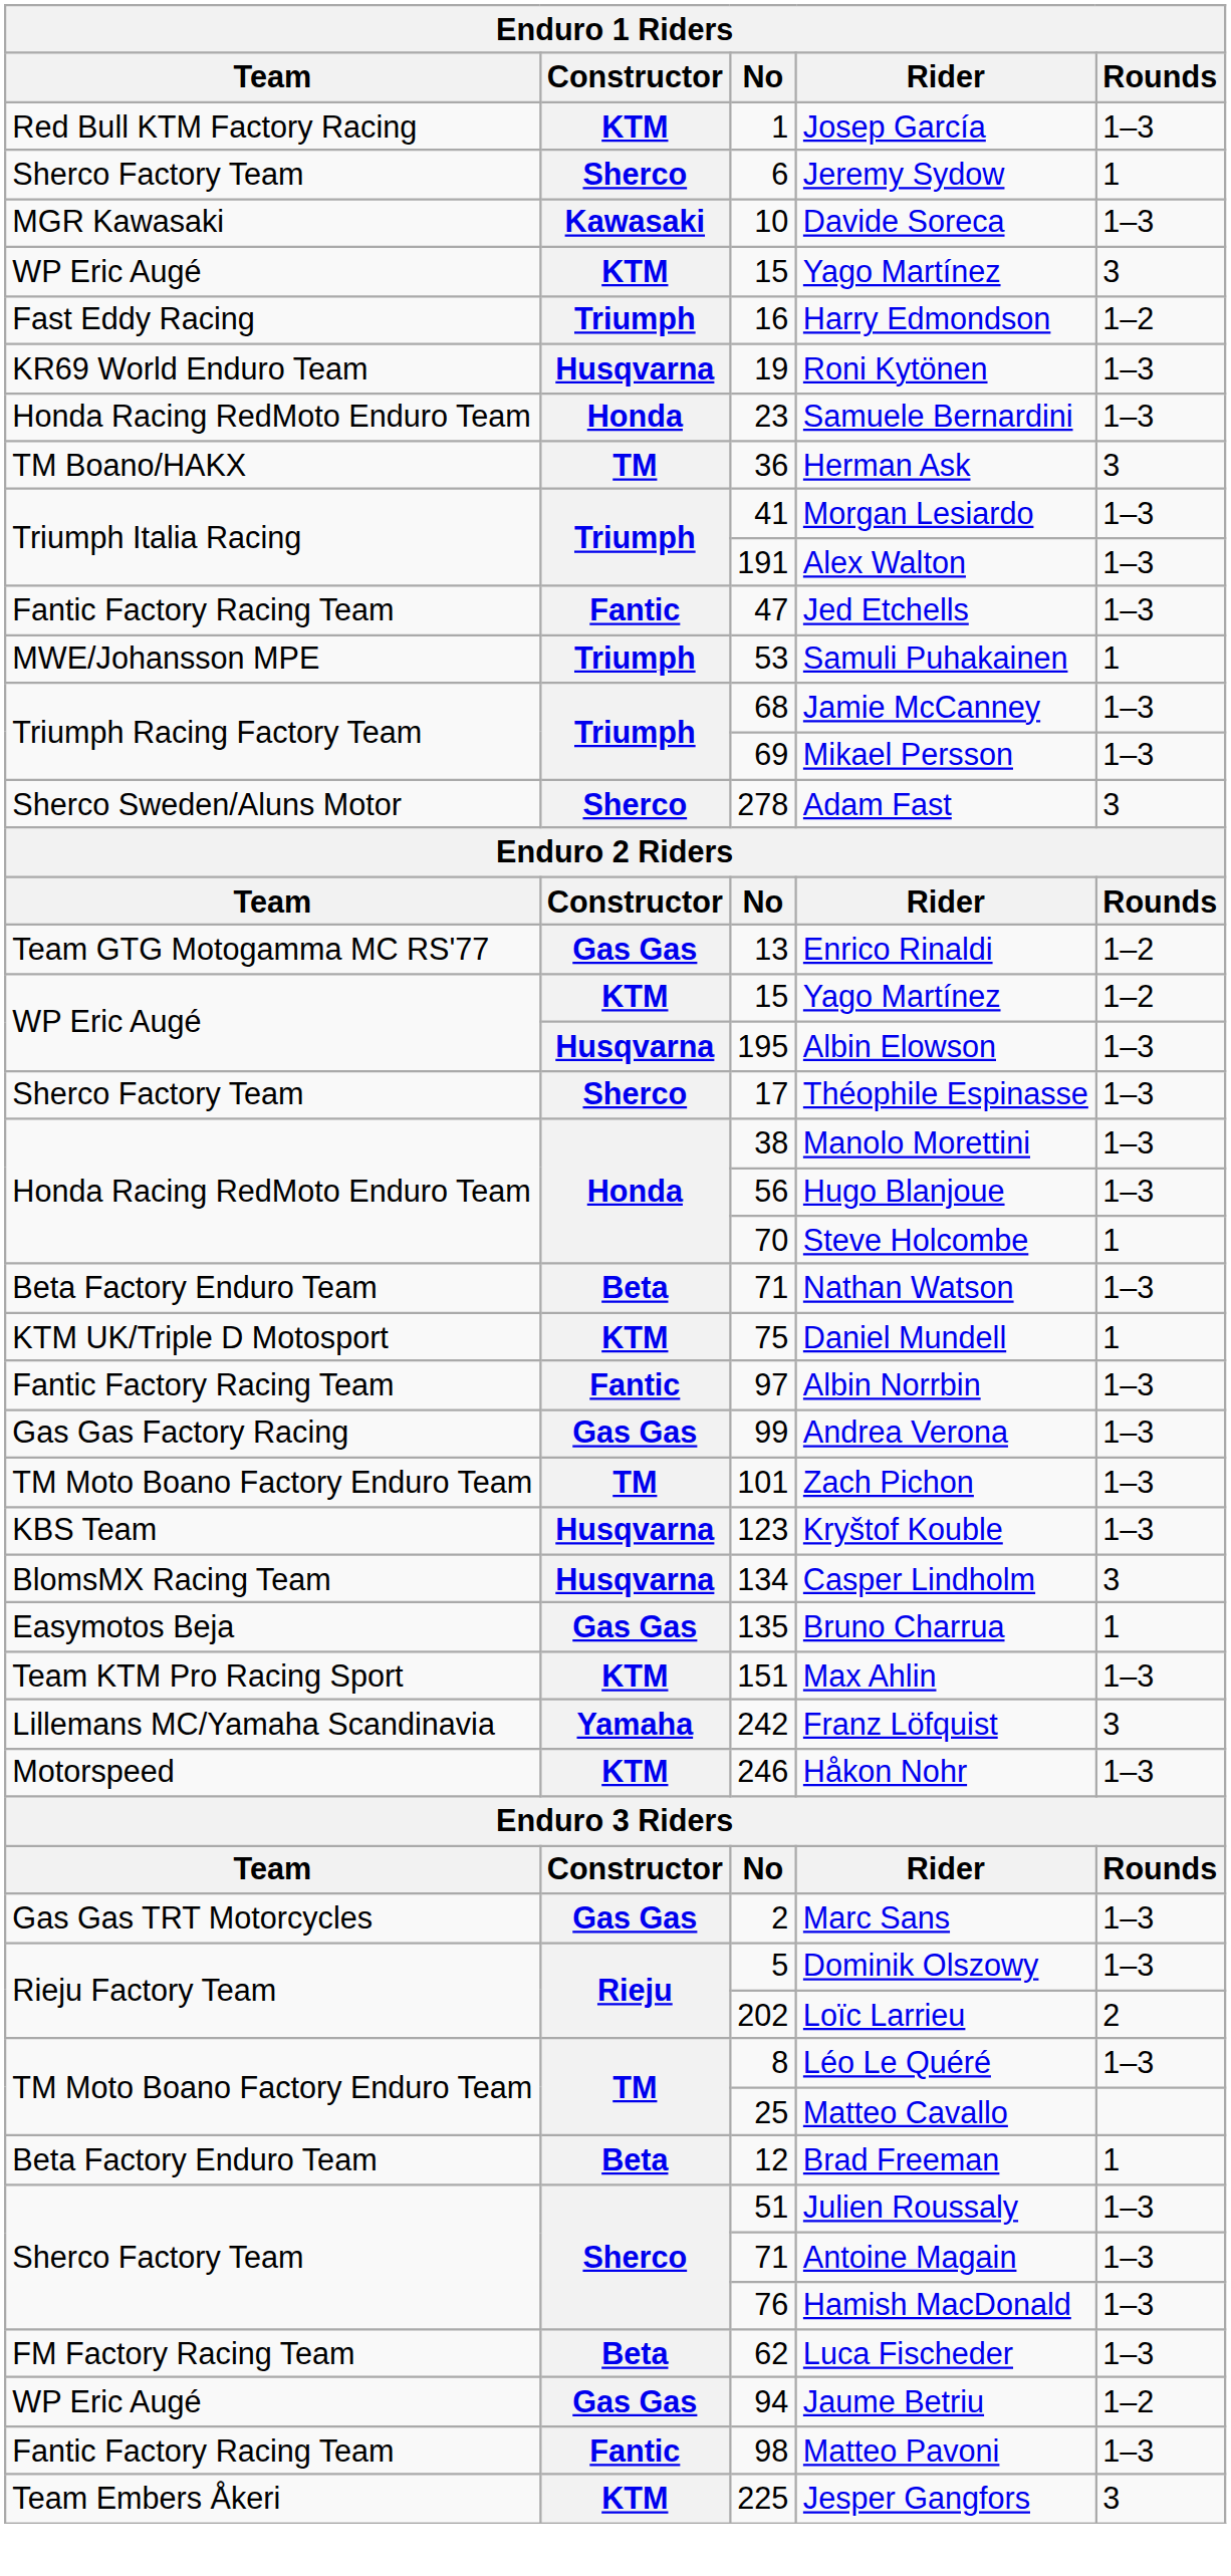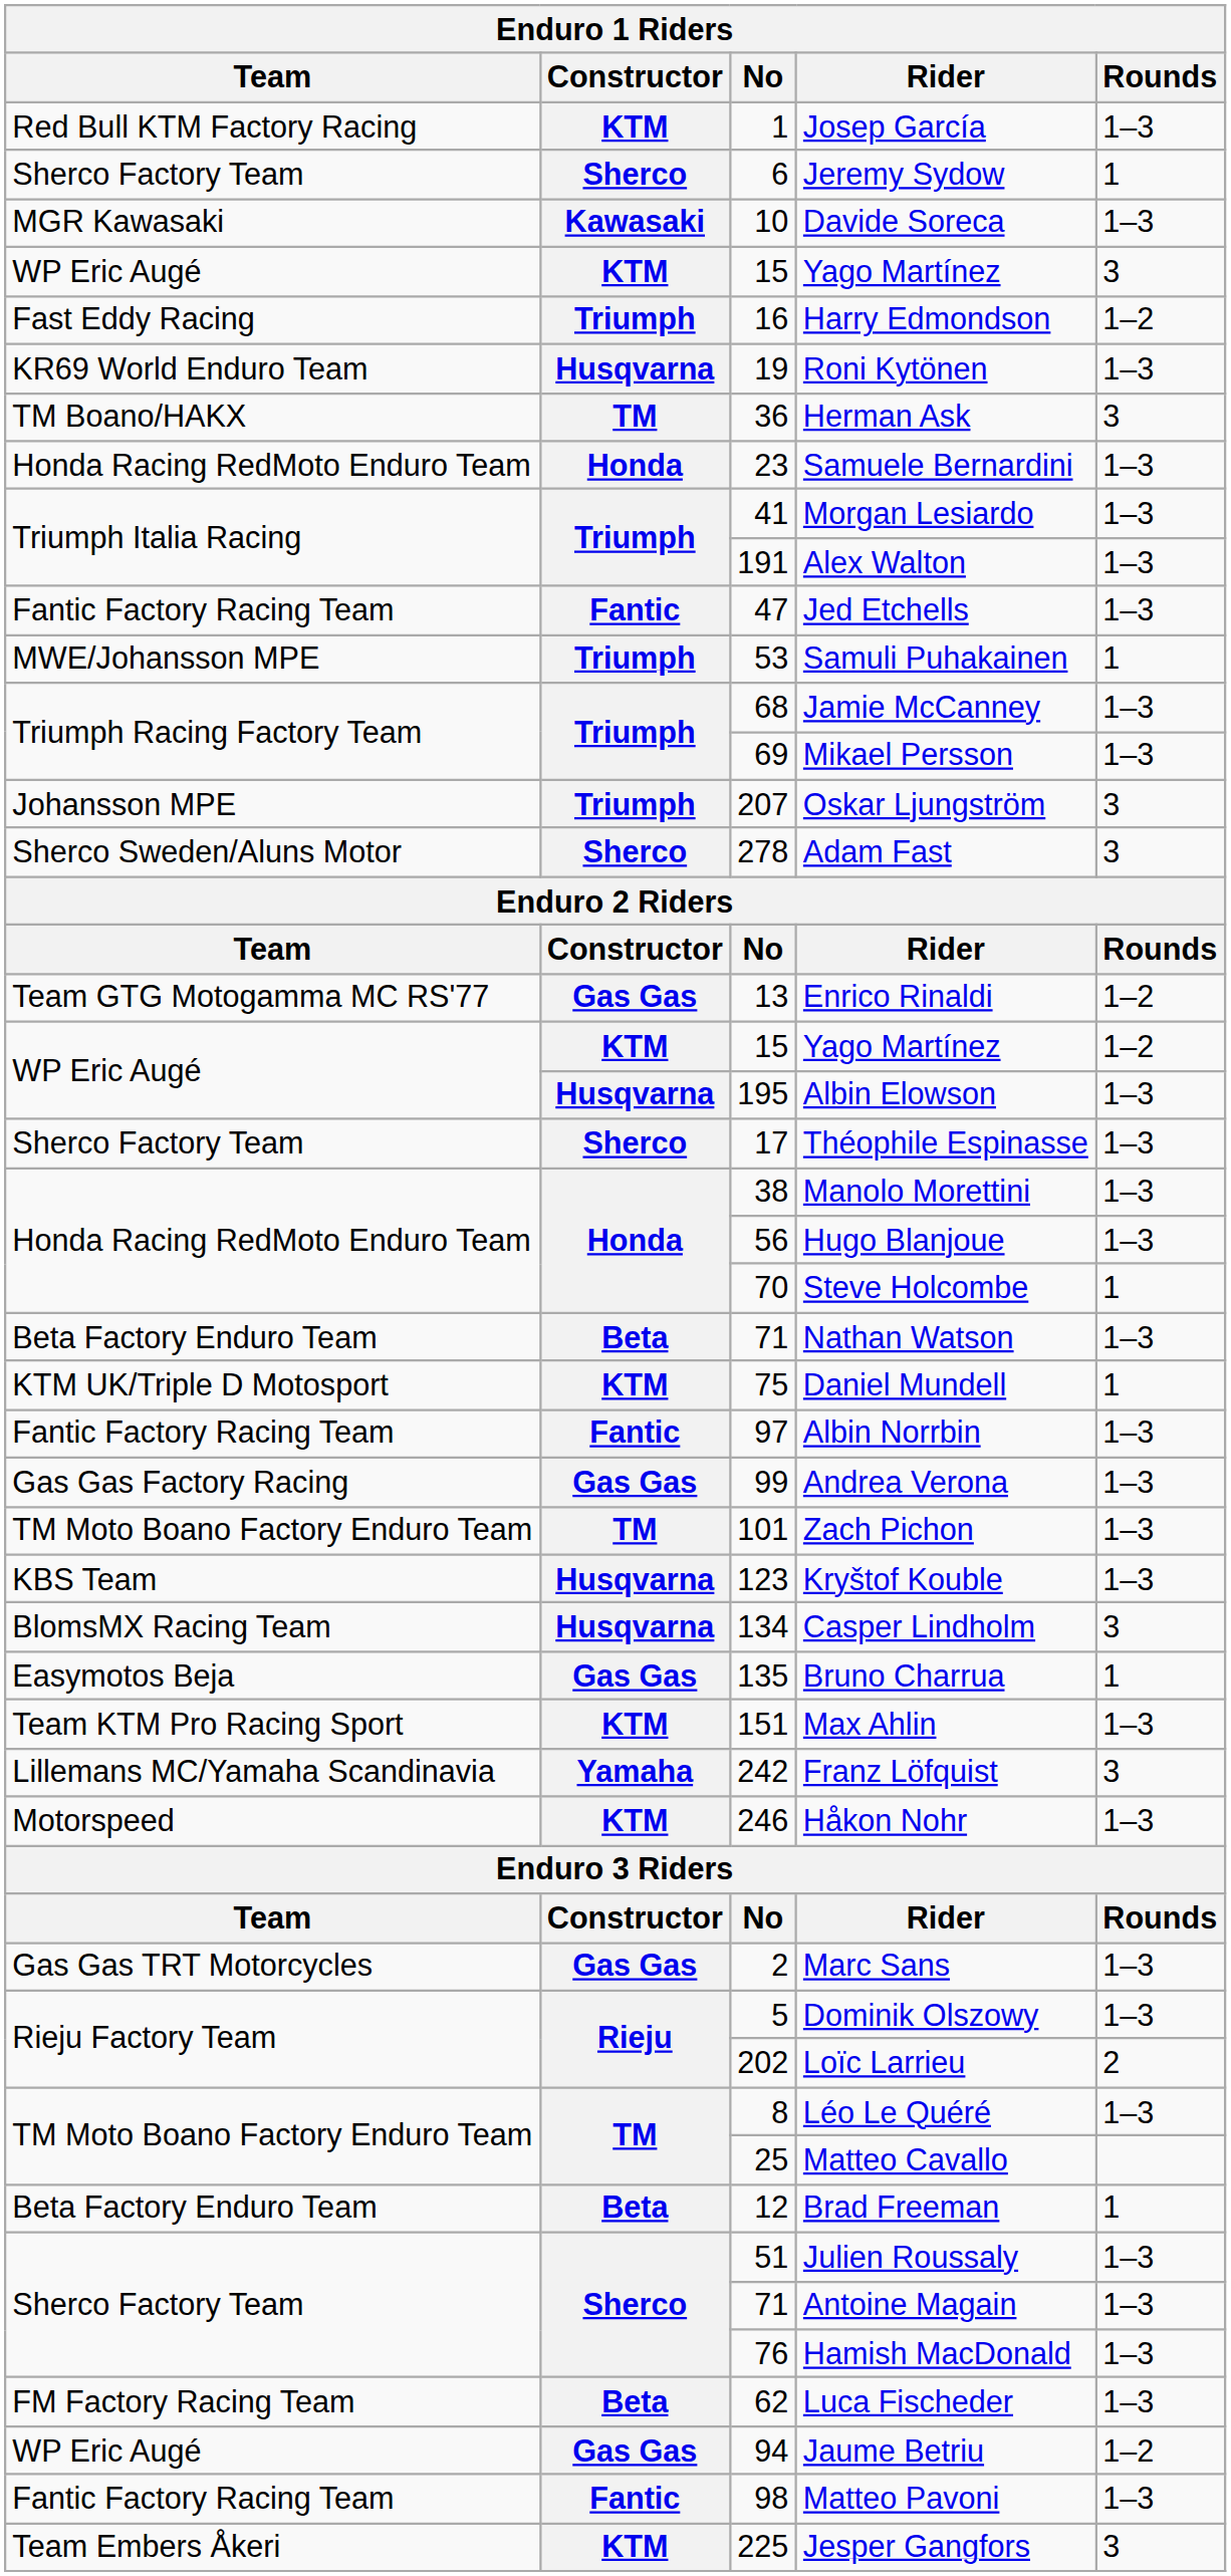rows swapped: Samuele Bernardini <-> Herman Ask
+ row: Johansson MPE | Triumph | 207 | Oskar Ljungström | 3
